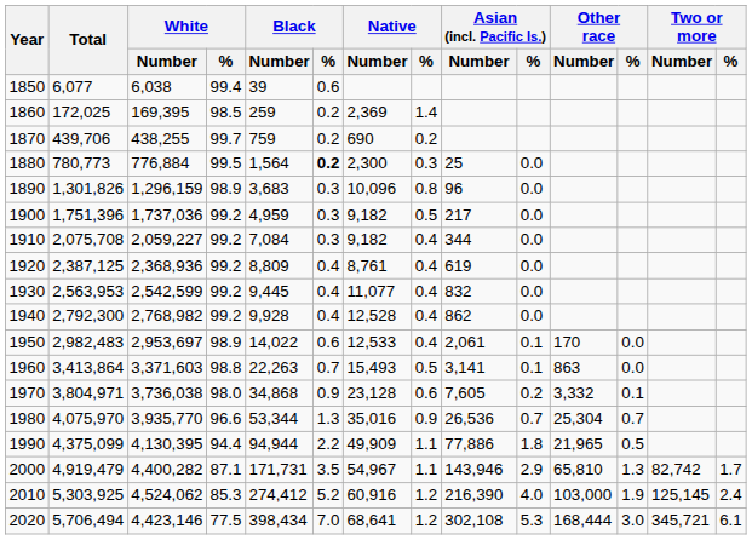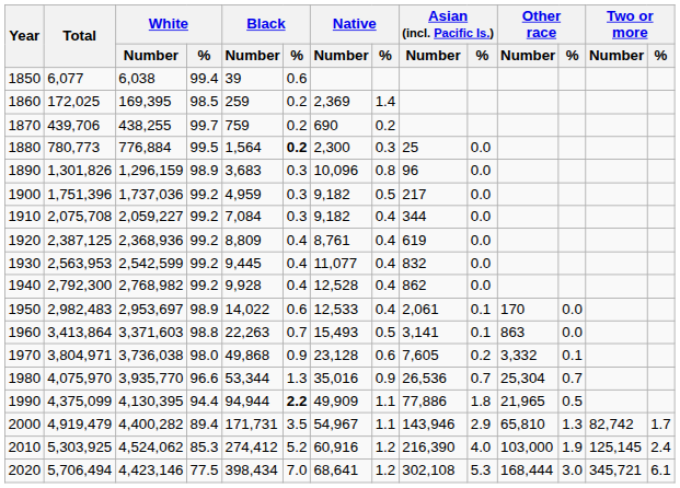1970 | Black / Number: 34,868 -> 49,868
1990 | Black / %: normal -> bold
2000 | White / %: 87.1 -> 89.4
